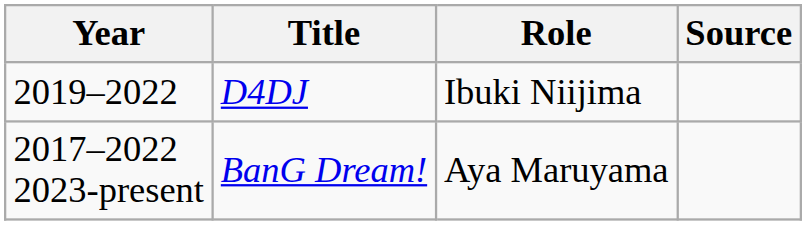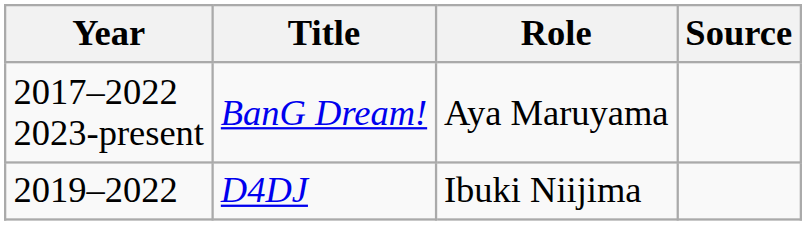rows swapped: 2017–2022 2023-present <-> 2019–2022
